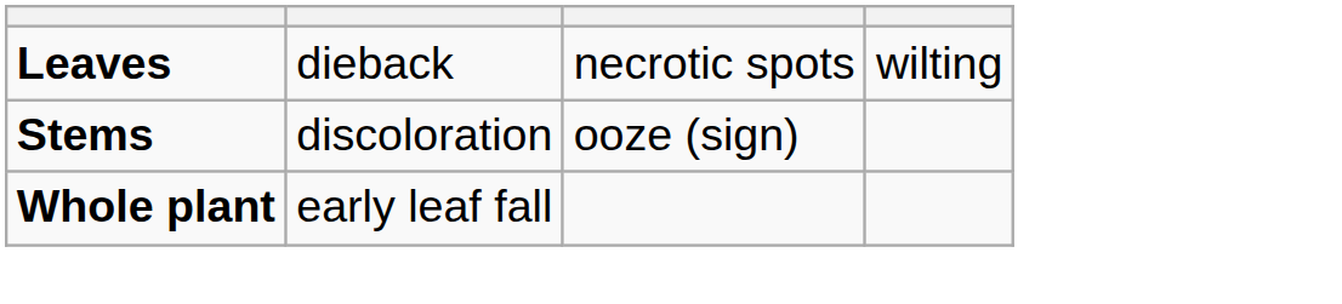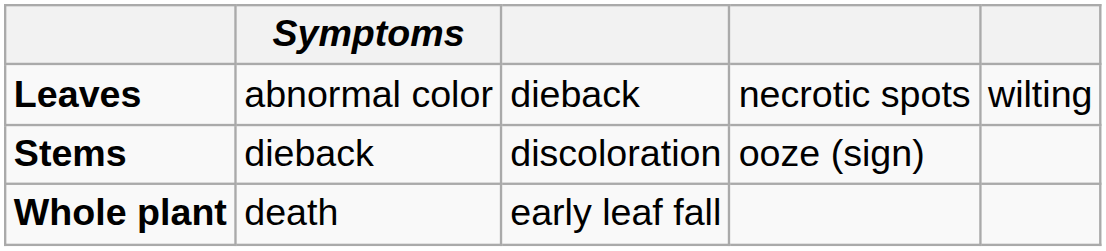+ column: Symptoms | abnormal color | dieback | death
